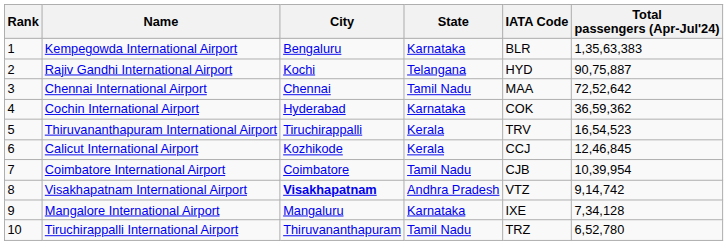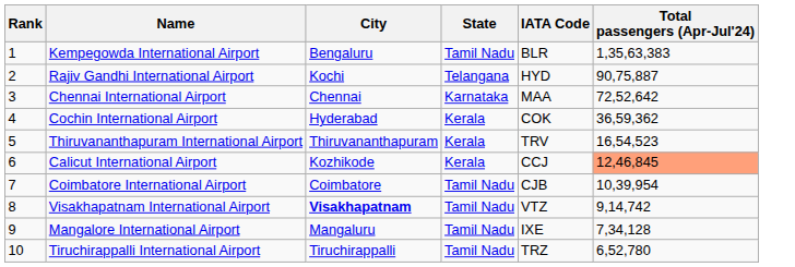Kempegowda International Airport | State: Karnataka -> Tamil Nadu
Chennai International Airport | State: Tamil Nadu -> Karnataka
Cochin International Airport | State: Karnataka -> Kerala
Thiruvananthapuram International Airport | City: Tiruchirappalli -> Thiruvananthapuram
Calicut International Airport | Total passengers (Apr-Jul'24): no background -> lightsalmon background
Visakhapatnam International Airport | State: Andhra Pradesh -> Tamil Nadu
Mangalore International Airport | State: Karnataka -> Tamil Nadu
Tiruchirappalli International Airport | City: Thiruvananthapuram -> Tiruchirappalli
